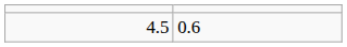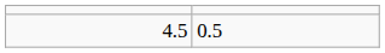4.5 | column 2: 0.6 -> 0.5
